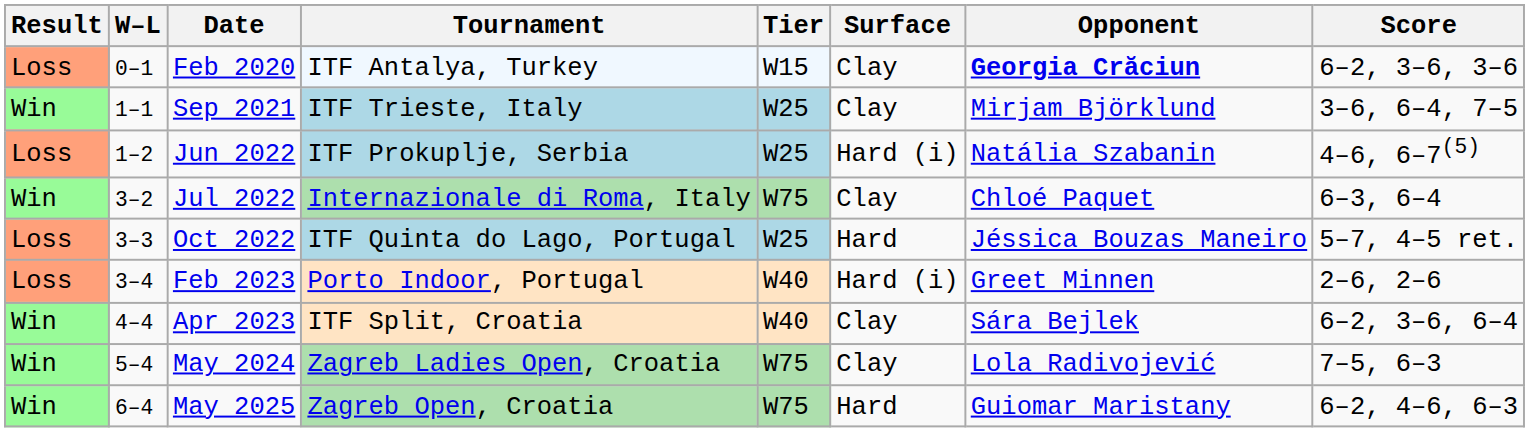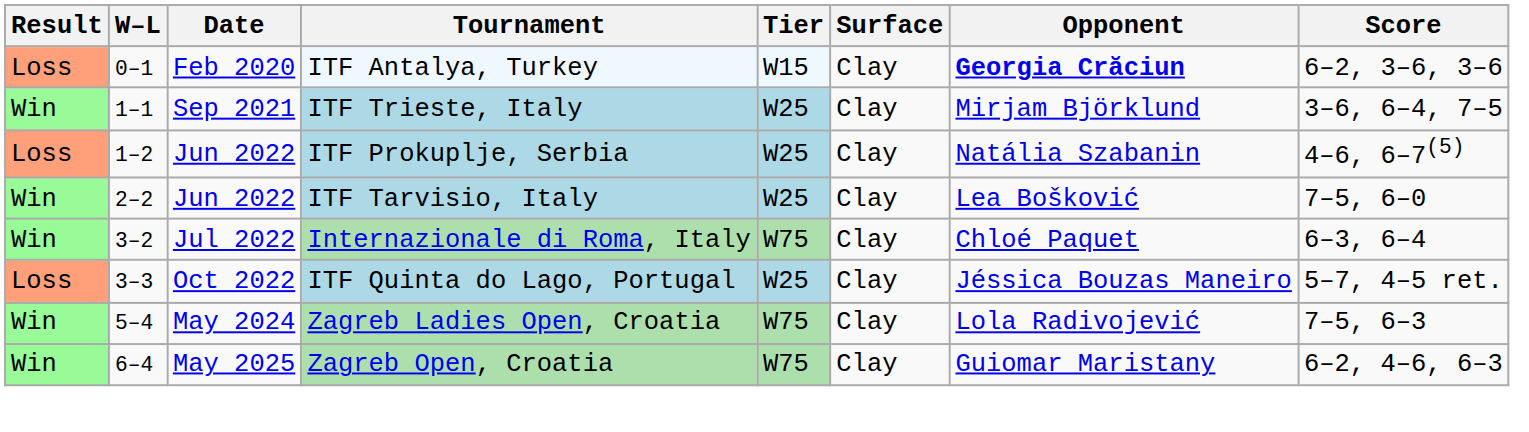ITF Prokuplje, Serbia | Surface: Hard (i) -> Clay
+ row: Win | 2–2 | Jun 2022 | ITF Tarvisio, Italy | W25 | Clay | Lea Bošković | 7–5, 6–0
ITF Quinta do Lago, Portugal | Surface: Hard -> Clay
- row: Loss | 3–4 | Feb 2023 | Porto Indoor, Portugal | W40 | Hard (i) | Greet Minnen | 2–6, 2–6
- row: Win | 4–4 | Apr 2023 | ITF Split, Croatia | W40 | Clay | Sára Bejlek | 6–2, 3–6, 6–4
Zagreb Open, Croatia | Surface: Hard -> Clay
